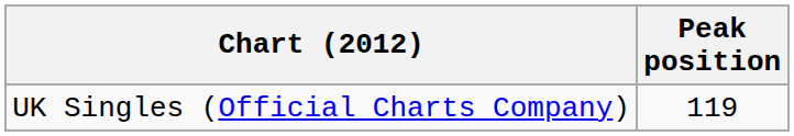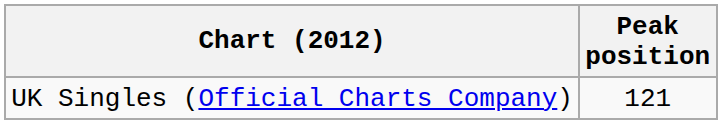UK Singles (Official Charts Company) | Peak position: 119 -> 121
